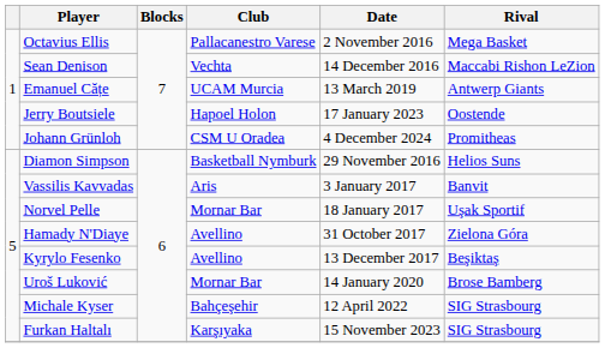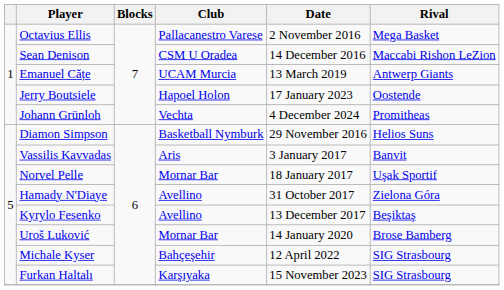Sean Denison | Club: Vechta -> CSM U Oradea
Johann Grünloh | Club: CSM U Oradea -> Vechta
